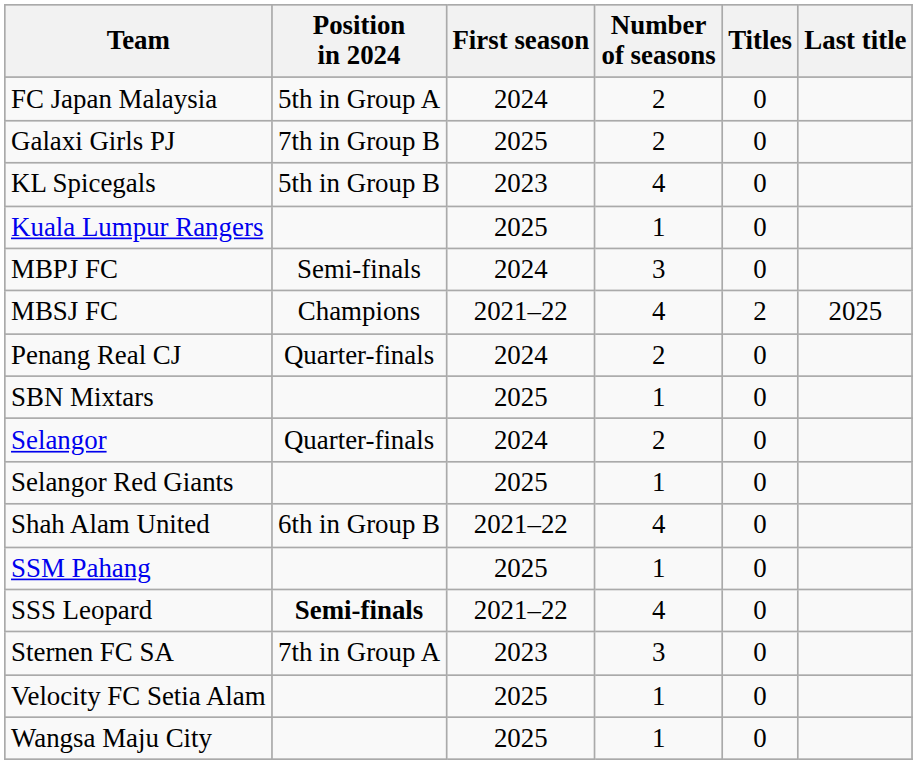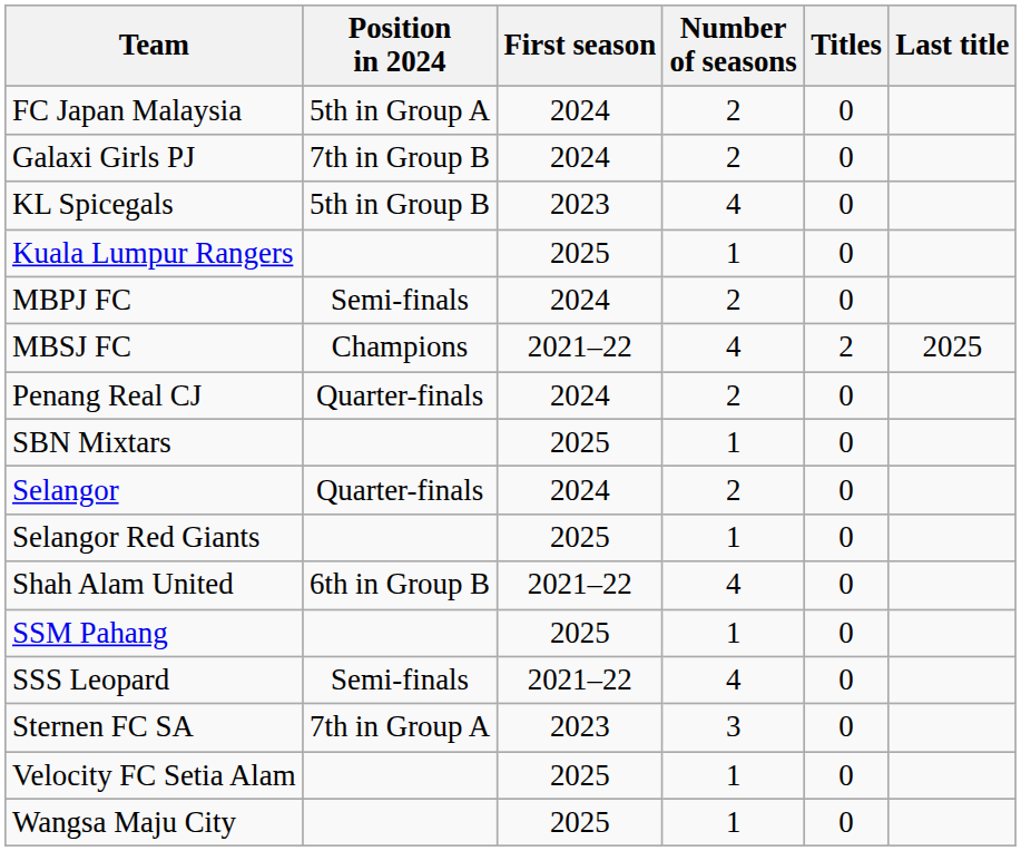Galaxi Girls PJ | First season: 2025 -> 2024
MBPJ FC | Number of seasons: 3 -> 2
SSS Leopard | Position in 2024: bold -> normal
